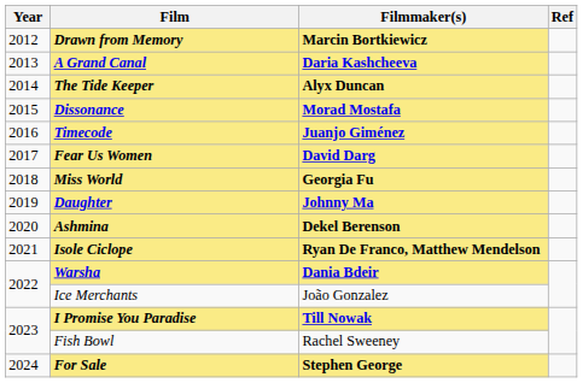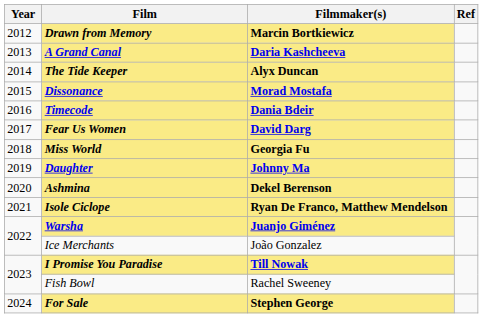Timecode | Filmmaker(s): Juanjo Giménez -> Dania Bdeir
Warsha | Filmmaker(s): Dania Bdeir -> Juanjo Giménez
